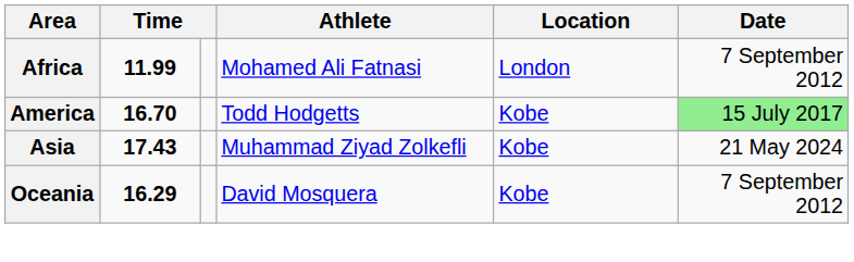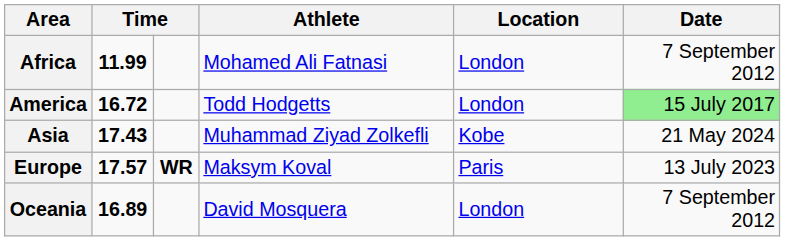America | column 2: 16.70 -> 16.72
America | Location: Kobe -> London
+ row: Europe | 17.57 | WR | Maksym Koval | Paris | 13 July 2023
Oceania | column 2: 16.29 -> 16.89
Oceania | Location: Kobe -> London
